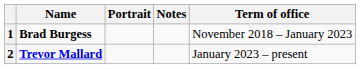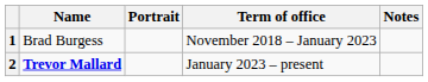columns swapped: Term of office <-> Notes
1 | Name: bold -> normal
